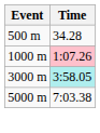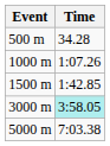1000 m | Time: pink background -> no background
+ row: 1500 m | 1:42.85
